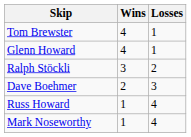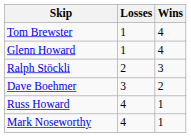columns swapped: Wins <-> Losses
